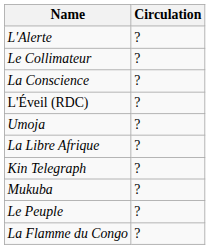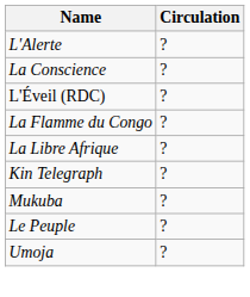- row: Le Collimateur | ?
rows swapped: La Flamme du Congo <-> Umoja
